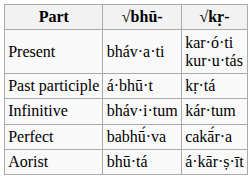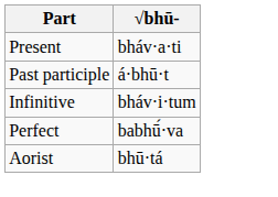- column: √kṛ- | kar·ó·ti kur·u·tás | kṛ·tá | kár·tum | cakā́r·a | á·kār·ṣ·īt
